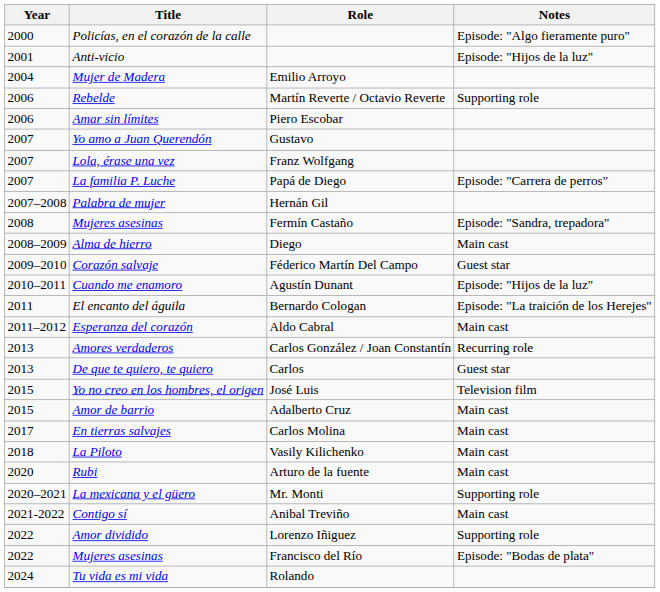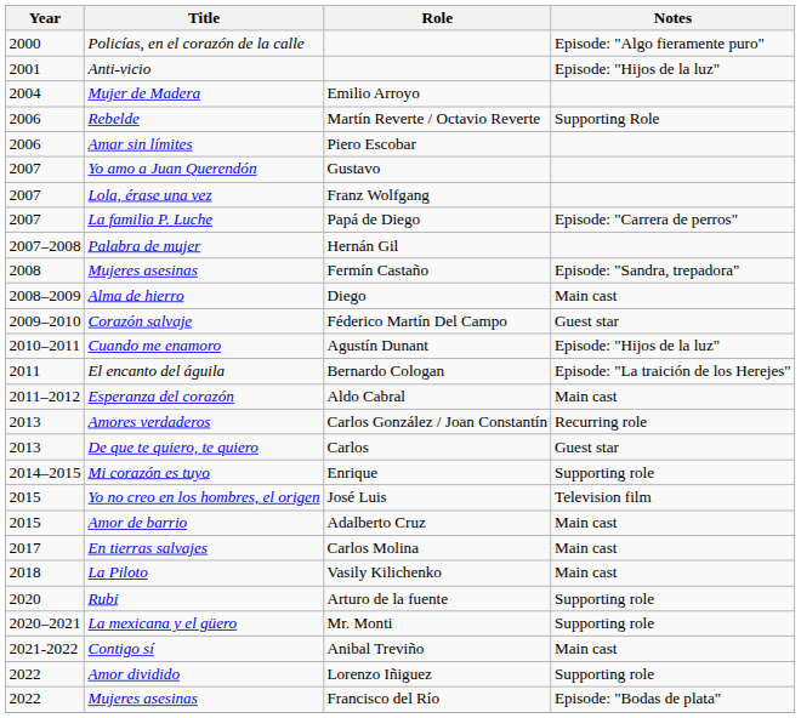Rebelde | Notes: Supporting role -> Supporting Role
+ row: 2014–2015 | Mi corazón es tuyo | Enrique | Supporting role
Rubi | Notes: Main cast -> Supporting role
- row: 2024 | Tu vida es mi vida | Rolando
